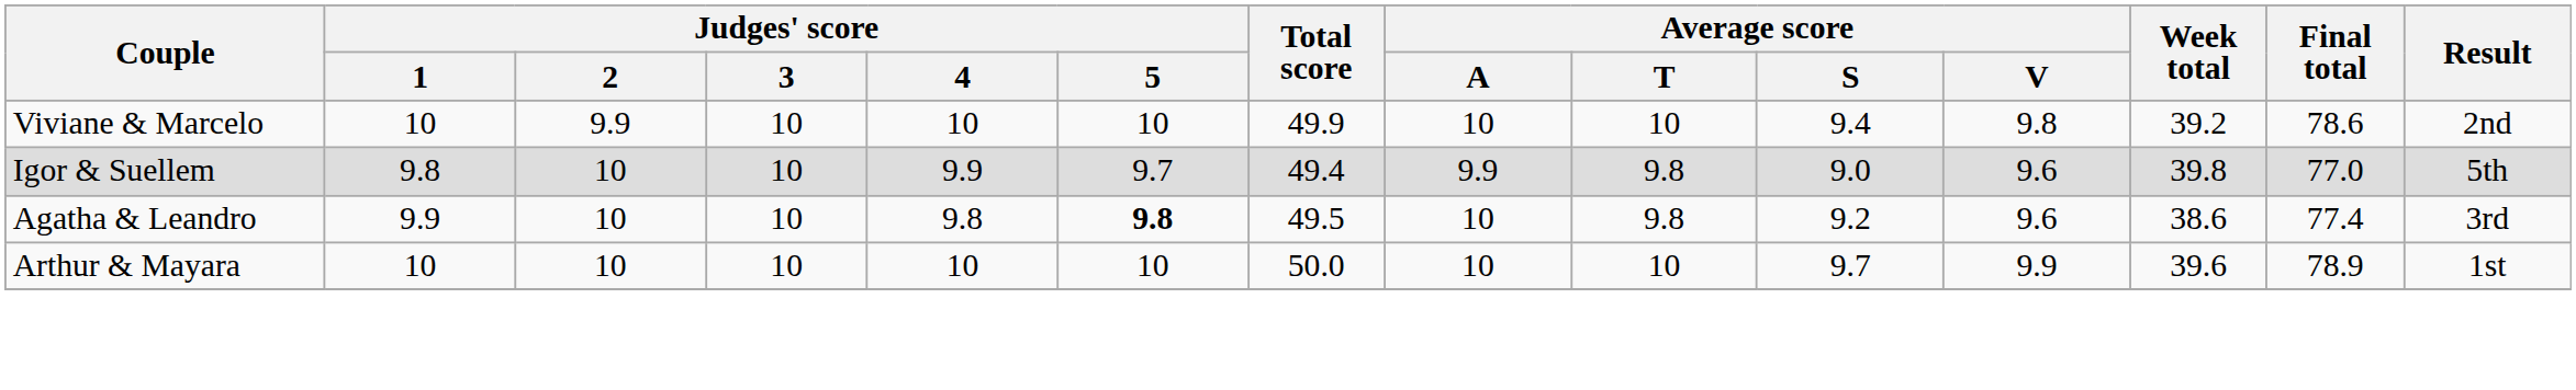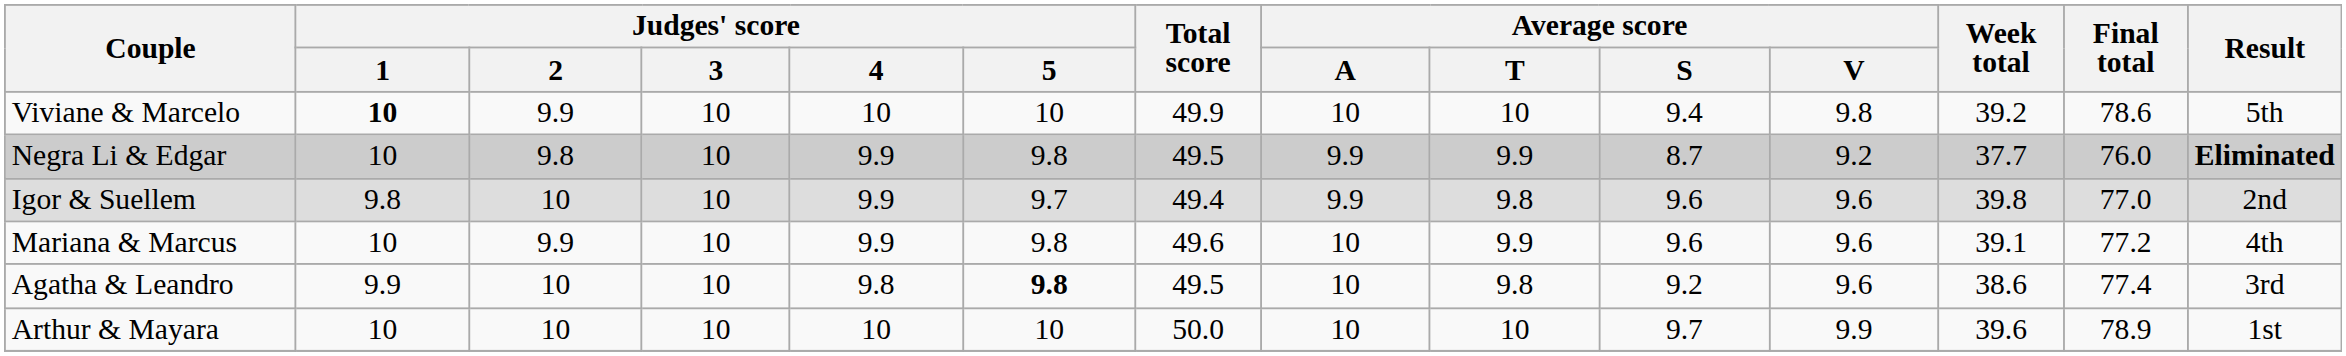Viviane & Marcelo | Judges' score / 1: normal -> bold
Viviane & Marcelo | Result: 2nd -> 5th
+ row: Negra Li & Edgar | 10 | 9.8 | 10 | 9.9 | 9.8 | 49.5 | 9.9 | 9.9 | 8.7 | 9.2 | 37.7 | 76.0 | Eliminated
Igor & Suellem | Average score / S: 9.0 -> 9.6
Igor & Suellem | Result: 5th -> 2nd
+ row: Mariana & Marcus | 10 | 9.9 | 10 | 9.9 | 9.8 | 49.6 | 10 | 9.9 | 9.6 | 9.6 | 39.1 | 77.2 | 4th
